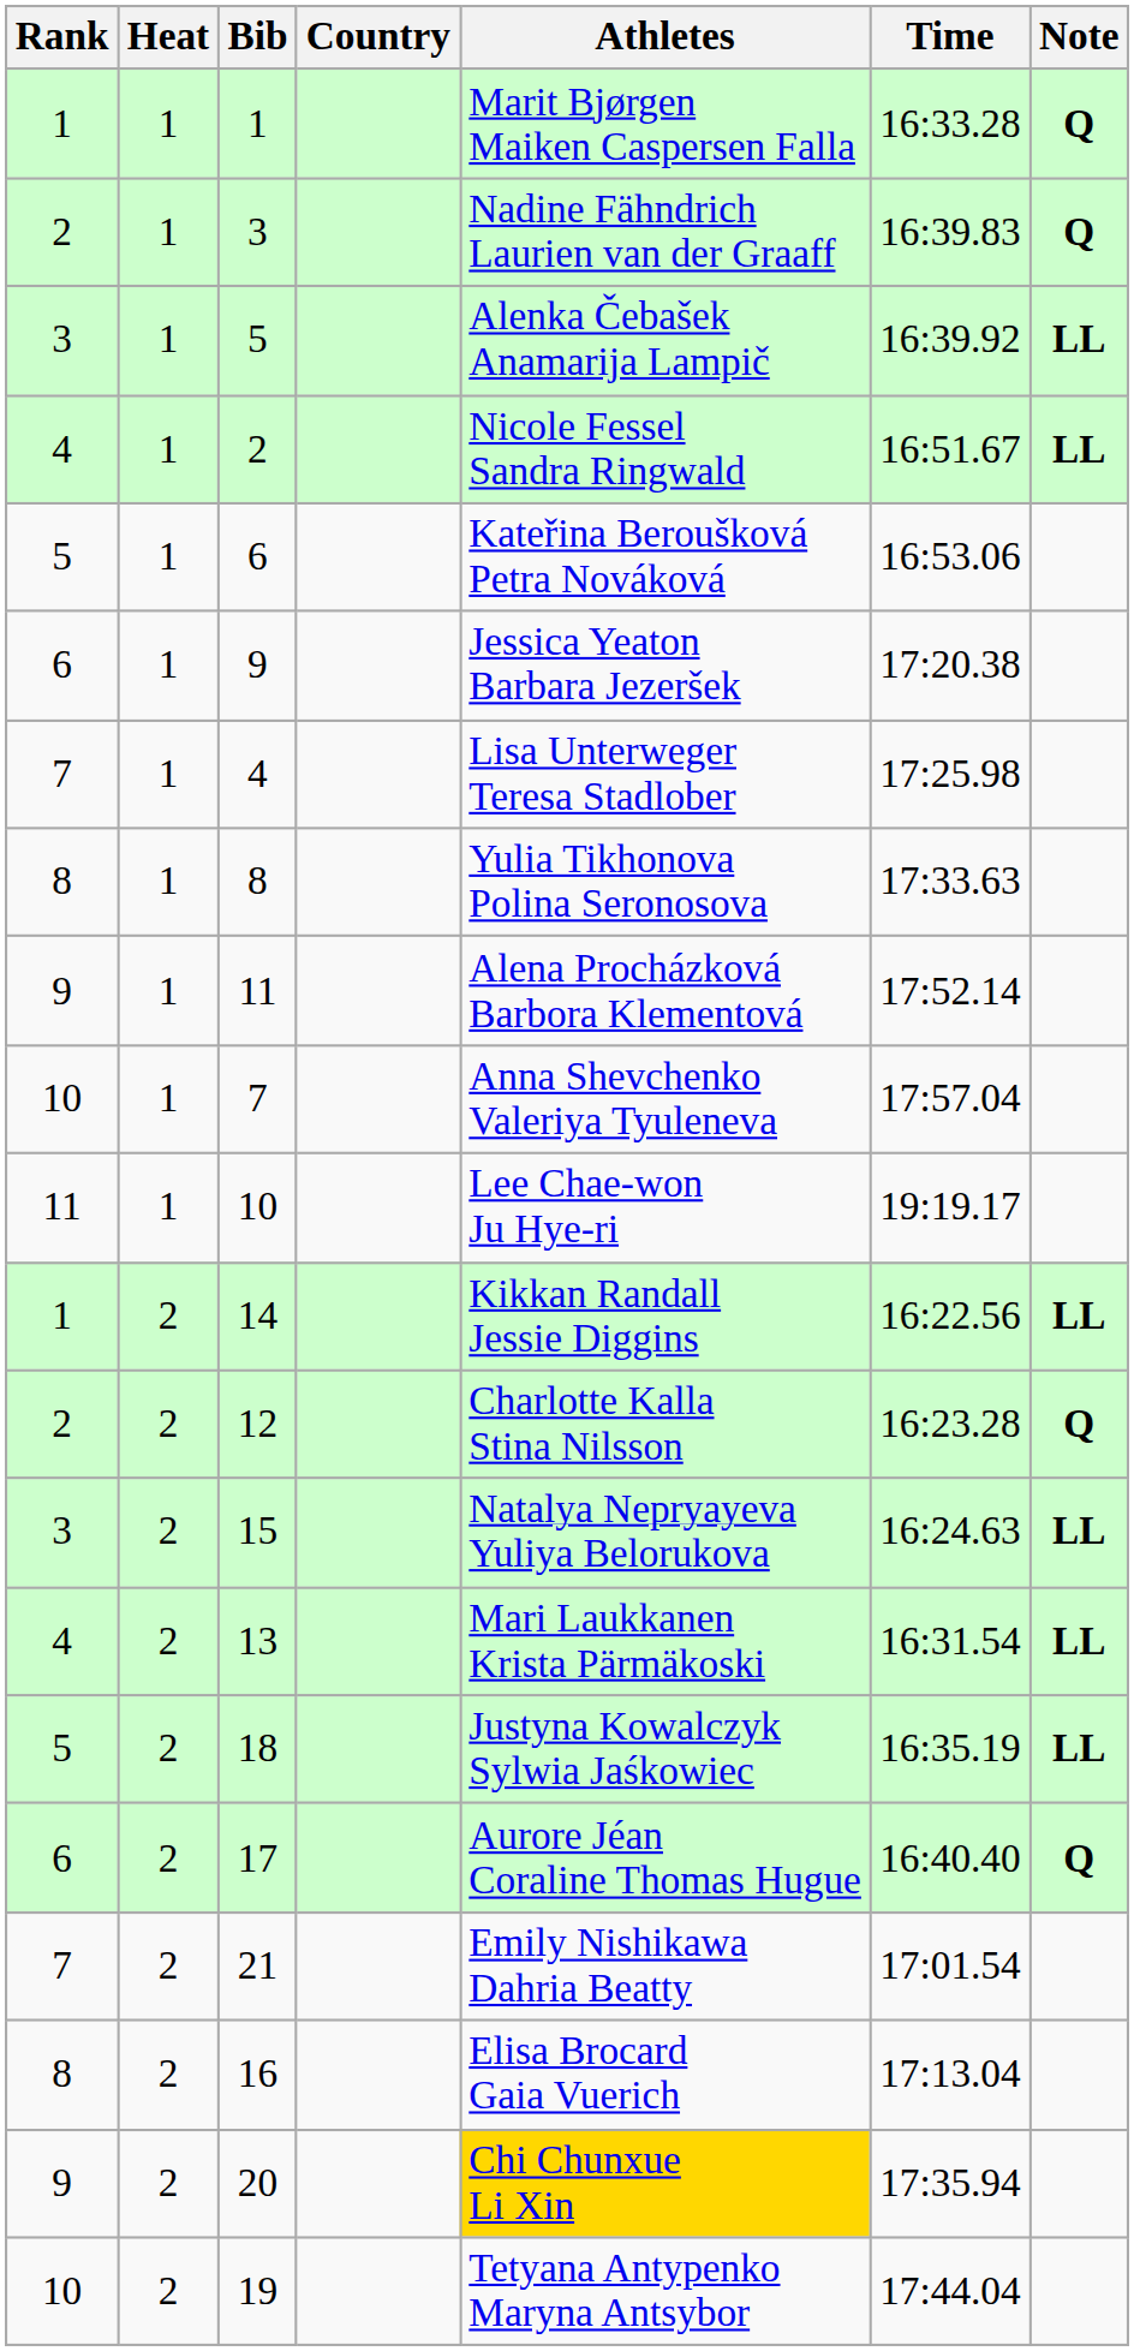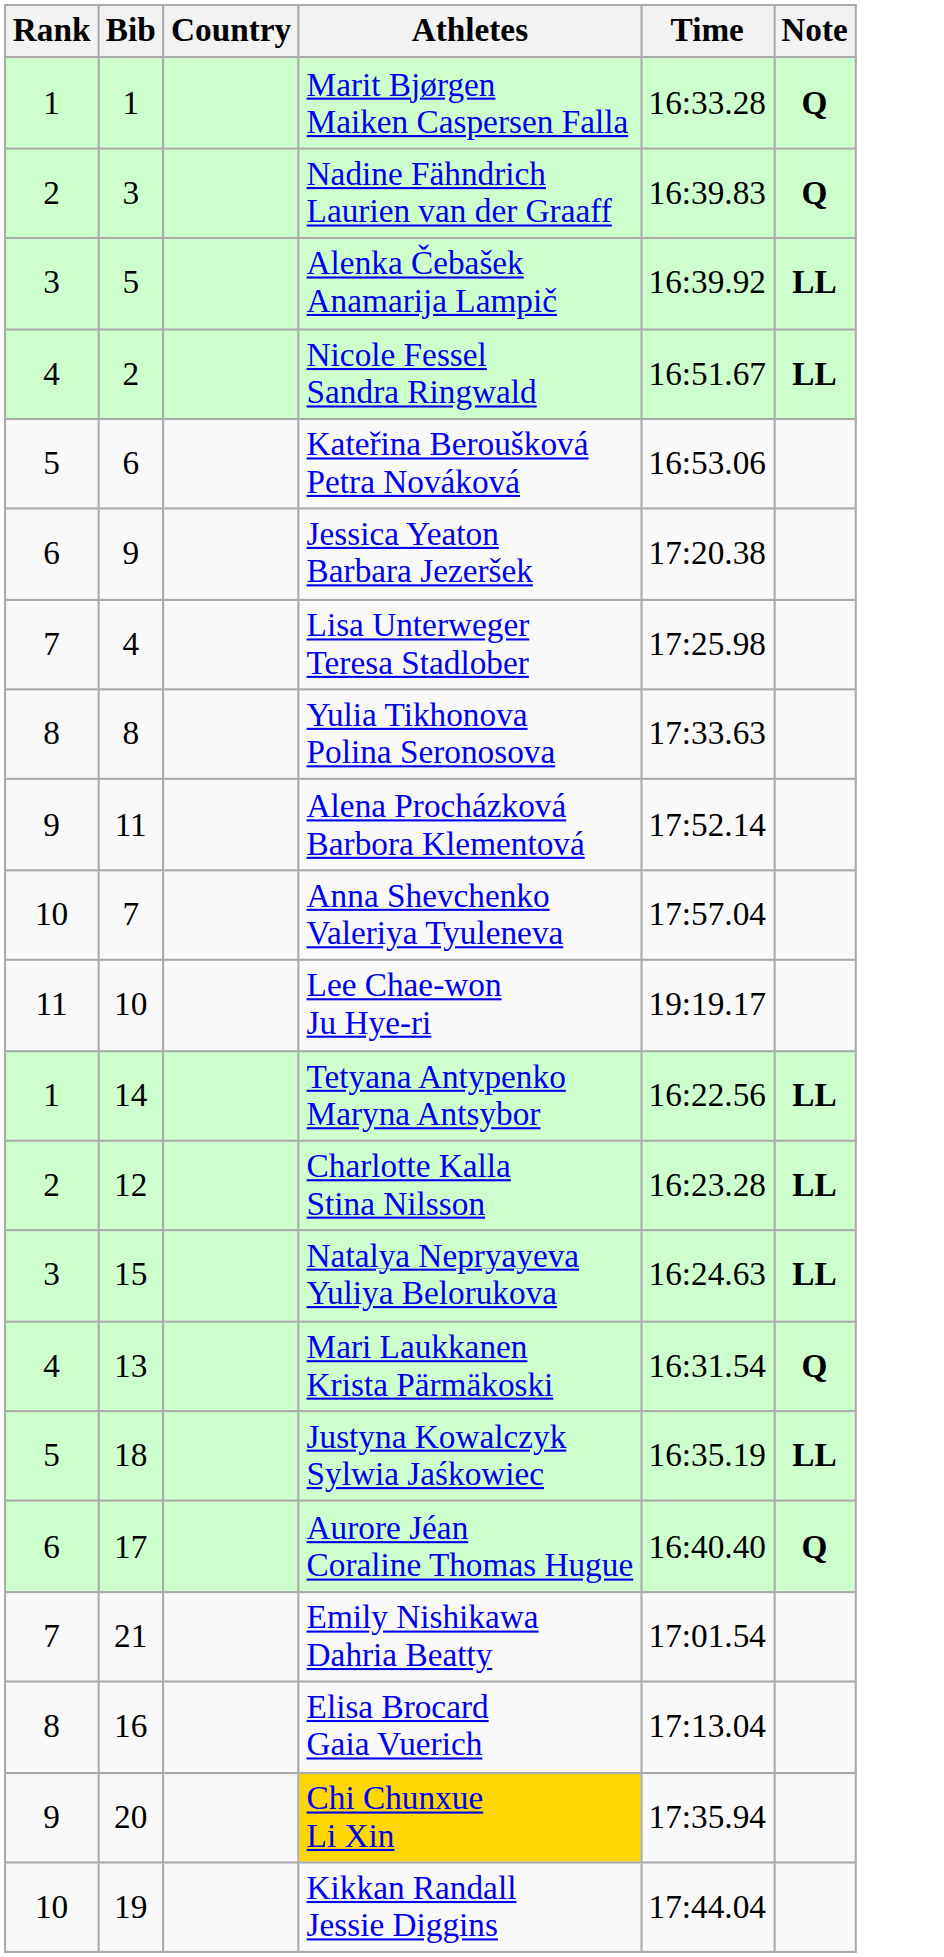- column: Heat | 1 | 1 | 1 | 1 | 1 | 1 | 1 | 1 | 1 | 1 | 1 | 2 | 2 | 2 | 2 | 2 | 2 | 2 | 2 | 2 | 2
14 | Athletes: Kikkan Randall Jessie Diggins -> Tetyana Antypenko Maryna Antsybor
12 | Note: Q -> LL
13 | Note: LL -> Q
19 | Athletes: Tetyana Antypenko Maryna Antsybor -> Kikkan Randall Jessie Diggins
